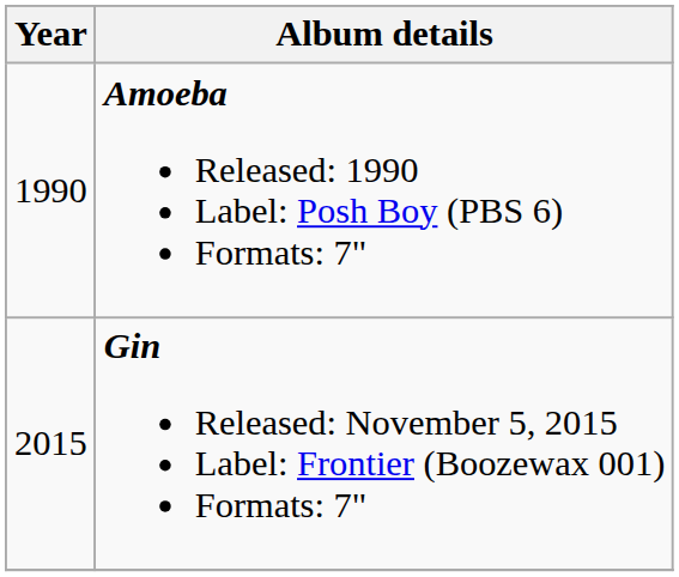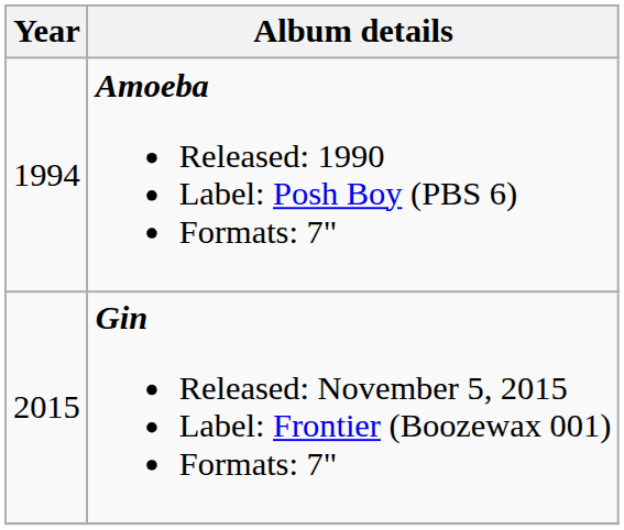Amoeba Released: 1990 Label: Posh Boy (PBS 6) Formats: 7" | Year: 1990 -> 1994
